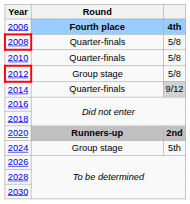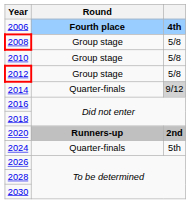2008 | Round: Quarter-finals -> Group stage
2010 | Round: Quarter-finals -> Group stage
2024 | Round: Group stage -> Quarter-finals
